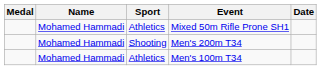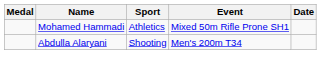Men's 200m T34 | Name: Mohamed Hammadi -> Abdulla Alaryani
- row: Mohamed Hammadi | Athletics | Men's 100m T34
